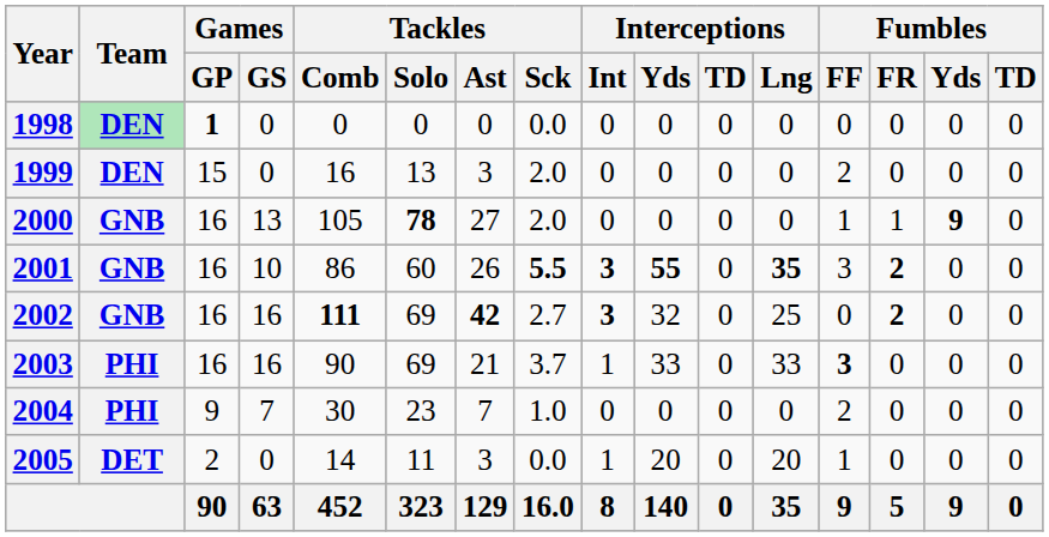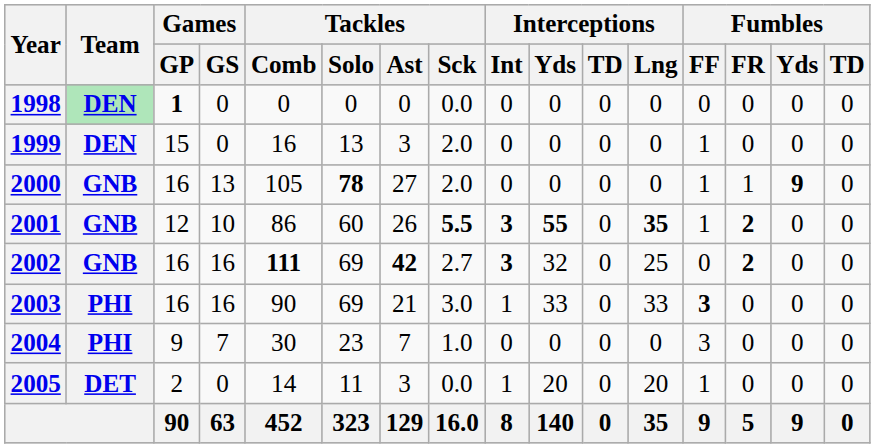1999 | Fumbles / FF: 2 -> 1
2001 | Games / GP: 16 -> 12
2001 | Fumbles / FF: 3 -> 1
2003 | Tackles / Sck: 3.7 -> 3.0
2004 | Fumbles / FF: 2 -> 3
